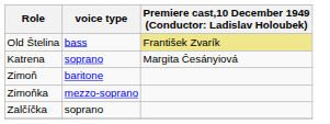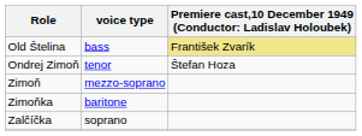+ row: Ondrej Zimoň | tenor | Štefan Hoza
- row: Katrena | soprano | Margita Česányiová
Zimoň | voice type: baritone -> mezzo-soprano
Zimoňka | voice type: mezzo-soprano -> baritone
